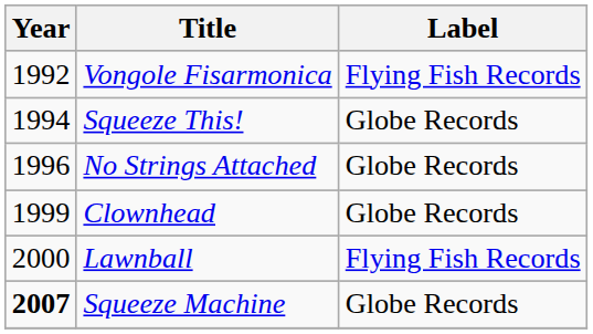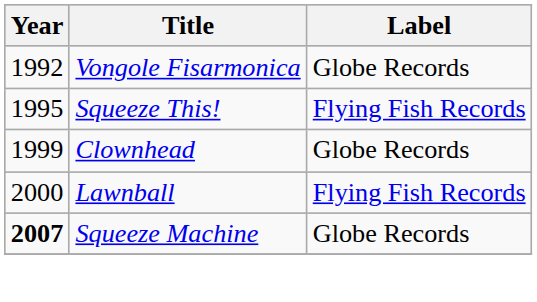Vongole Fisarmonica | Label: Flying Fish Records -> Globe Records
Squeeze This! | Year: 1994 -> 1995
Squeeze This! | Label: Globe Records -> Flying Fish Records
- row: 1996 | No Strings Attached | Globe Records
